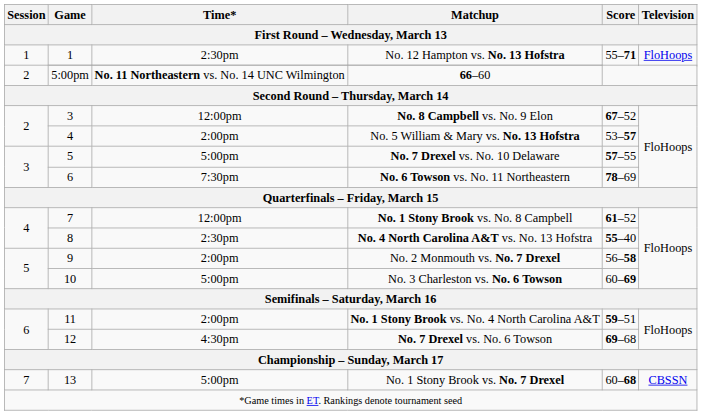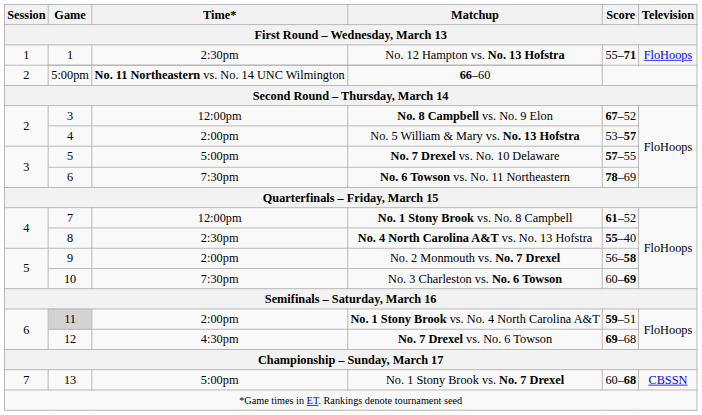No. 3 Charleston vs. No. 6 Towson | Time*: 5:00pm -> 7:30pm
No. 1 Stony Brook vs. No. 4 North Carolina A&T | Game: no background -> lightgrey background
